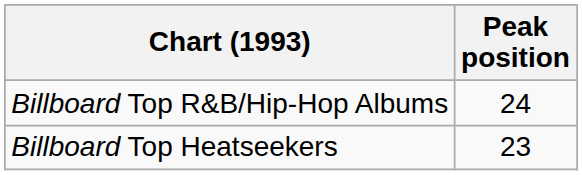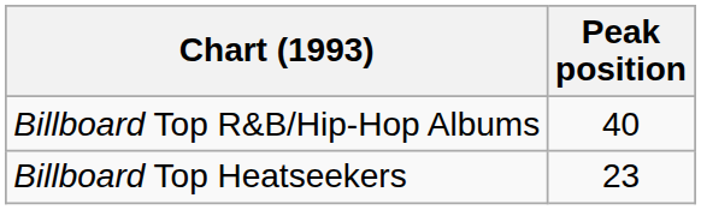Billboard Top R&B/Hip-Hop Albums | Peak position: 24 -> 40
